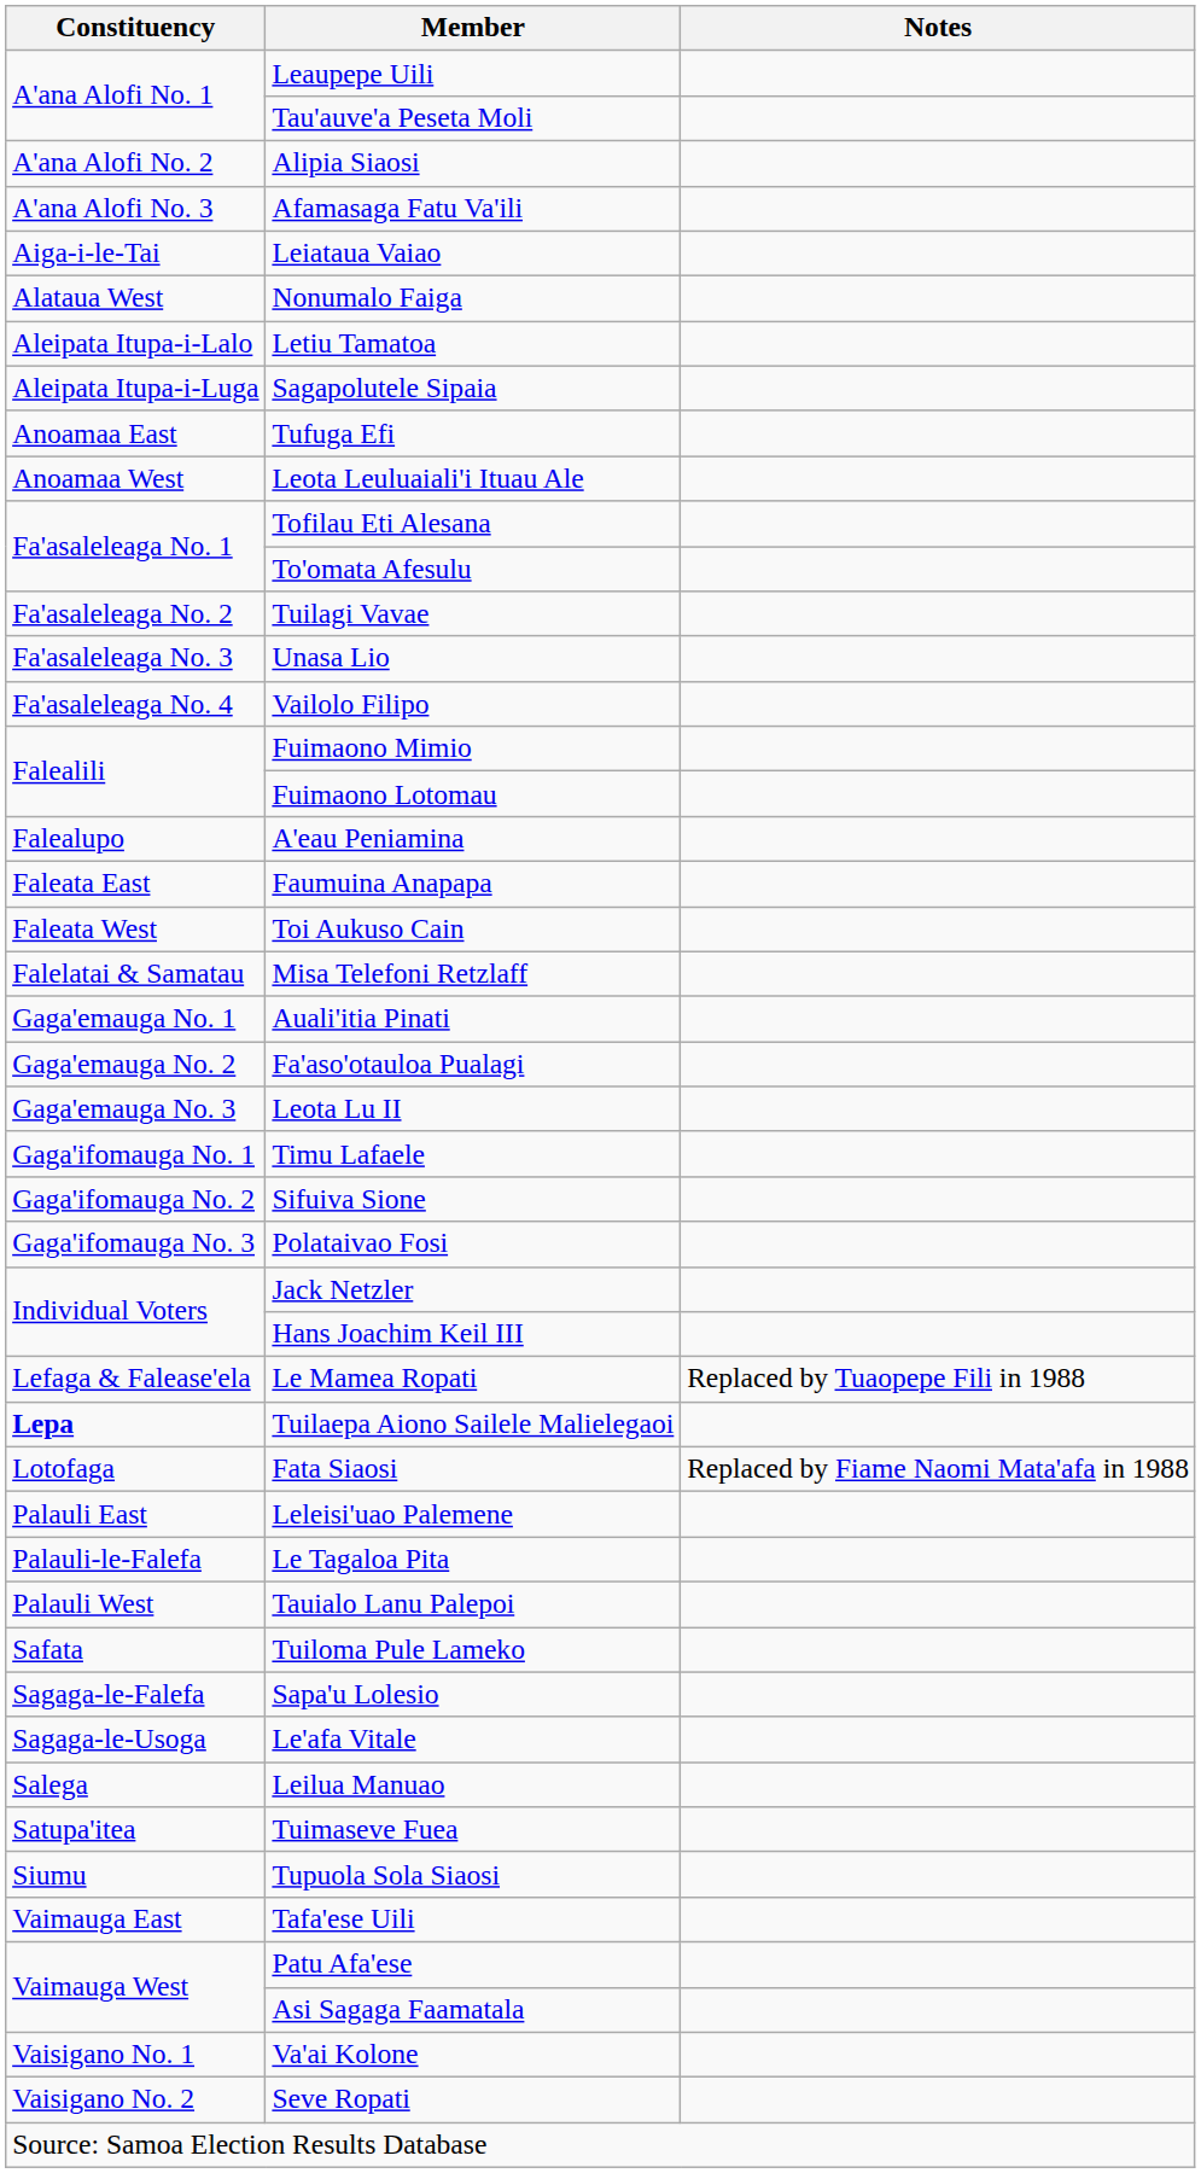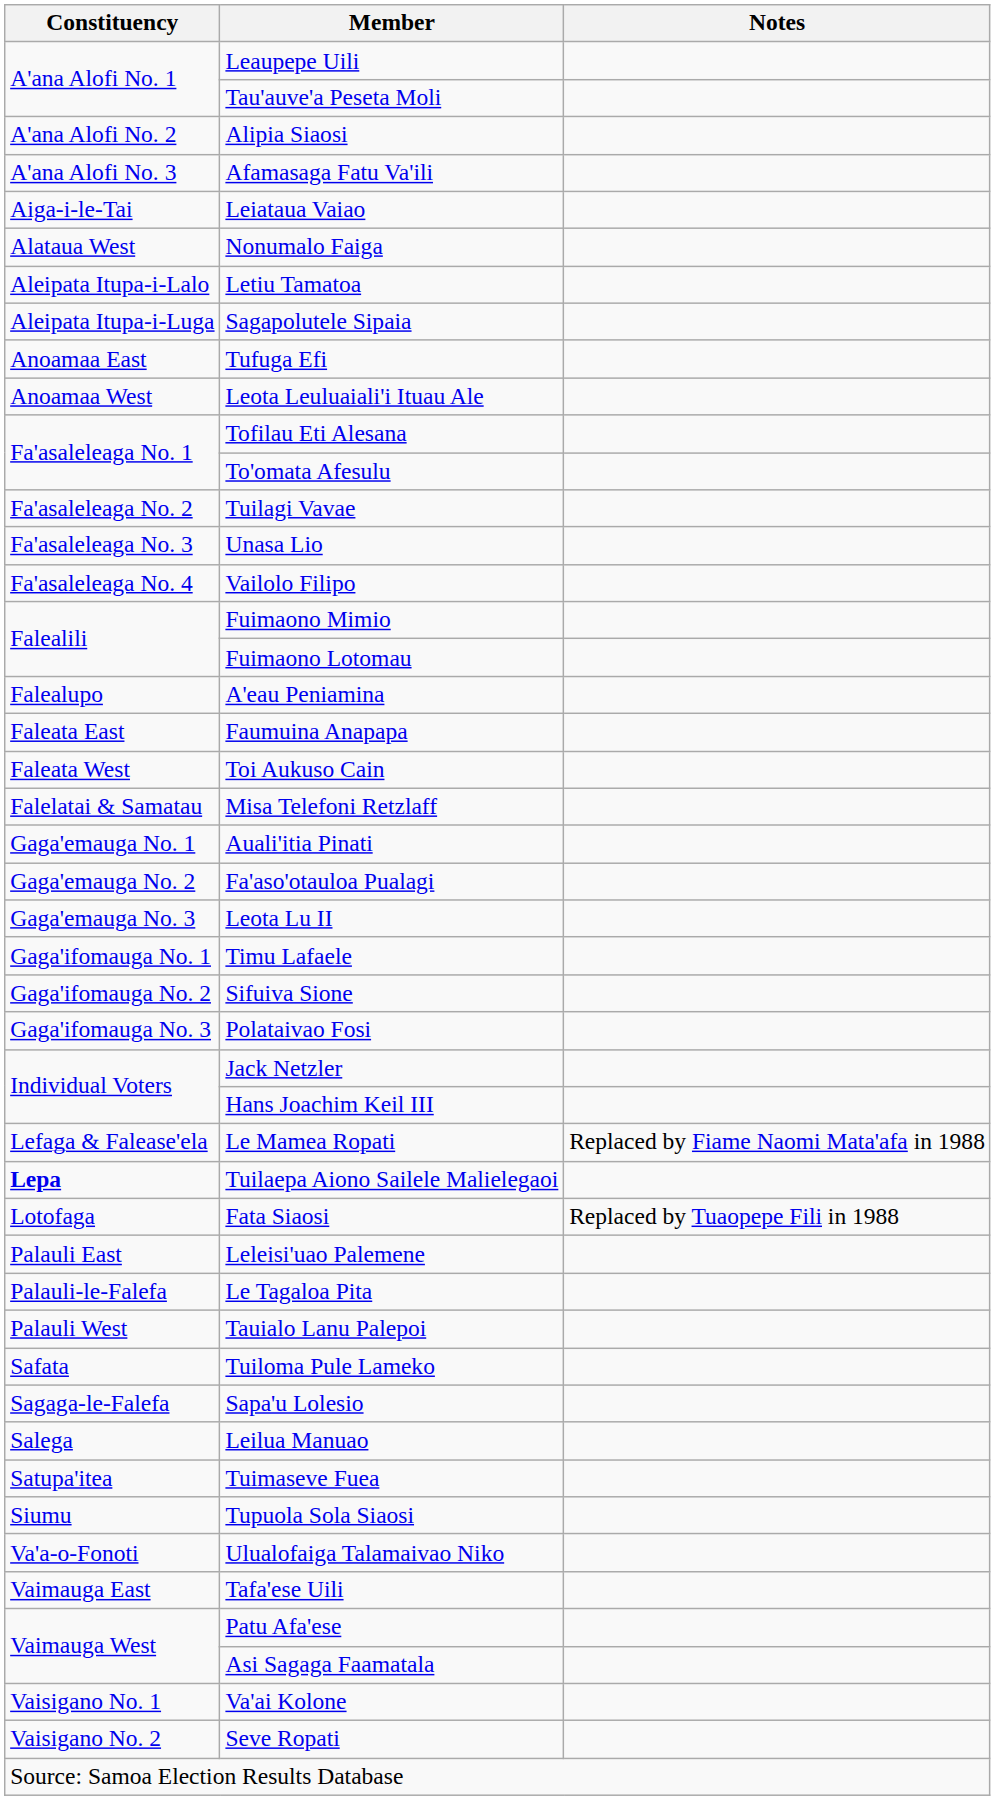Le Mamea Ropati | Notes: Replaced by Tuaopepe Fili in 1988 -> Replaced by Fiame Naomi Mata'afa in 1988
Fata Siaosi | Notes: Replaced by Fiame Naomi Mata'afa in 1988 -> Replaced by Tuaopepe Fili in 1988
- row: Sagaga-le-Usoga | Le'afa Vitale
+ row: Va'a-o-Fonoti | Ulualofaiga Talamaivao Niko
